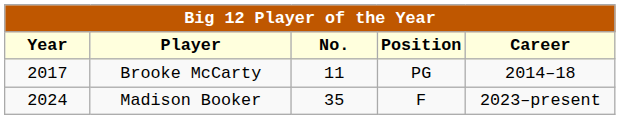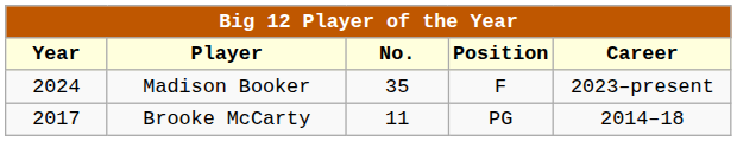rows swapped: Brooke McCarty <-> Madison Booker
